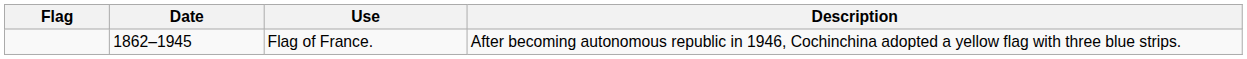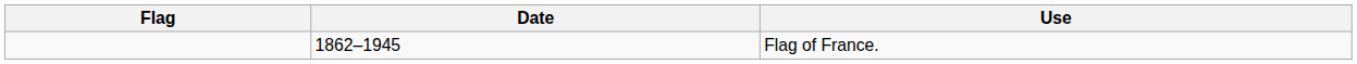- column: Description | After becoming autonomous republic in 1946, Cochinchina adopted a yellow flag with three blue strips.
